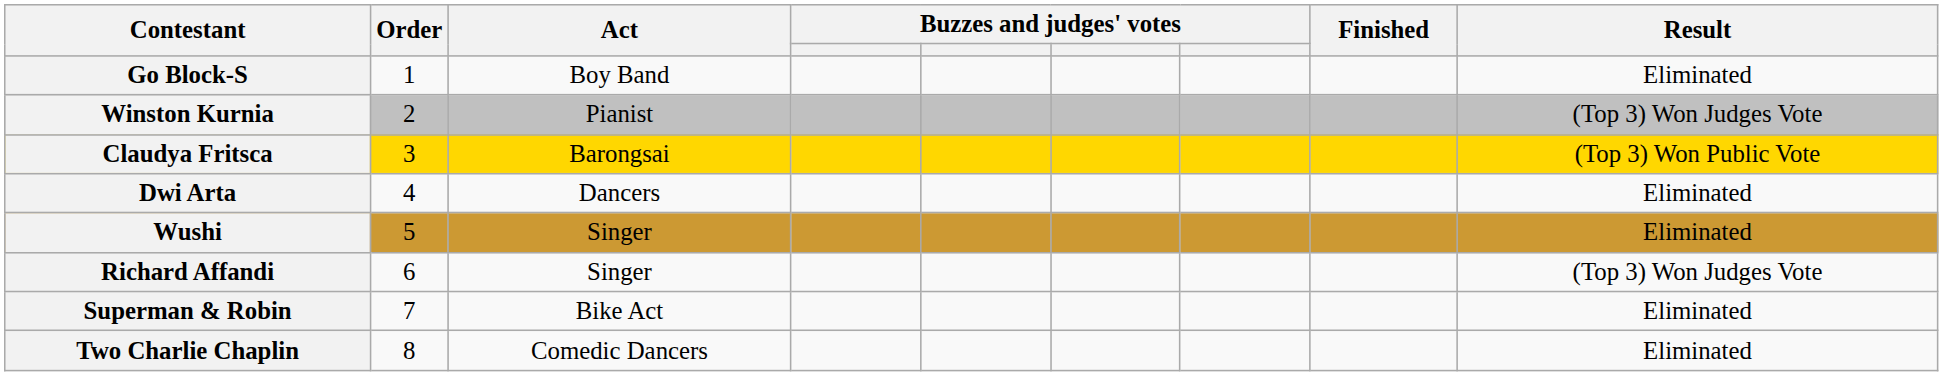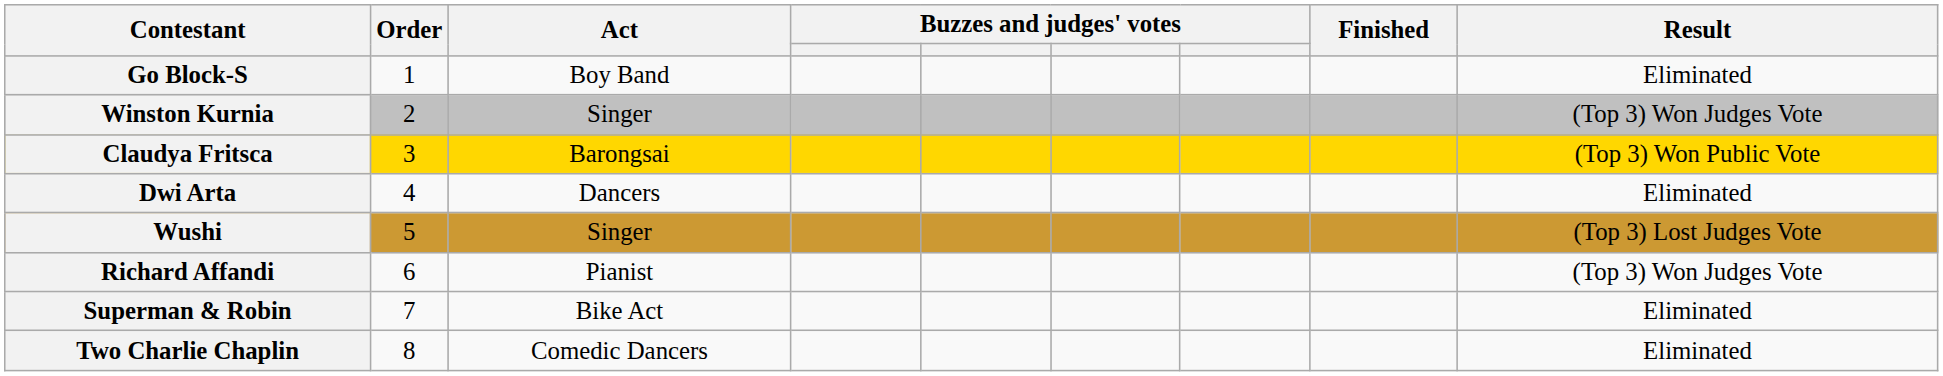Winston Kurnia | Act: Pianist -> Singer
Wushi | Result: Eliminated -> (Top 3) Lost Judges Vote
Richard Affandi | Act: Singer -> Pianist
